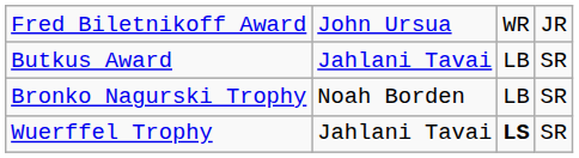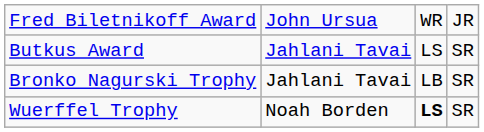Butkus Award | column 3: LB -> LS
Bronko Nagurski Trophy | column 2: Noah Borden -> Jahlani Tavai
Wuerffel Trophy | column 2: Jahlani Tavai -> Noah Borden
